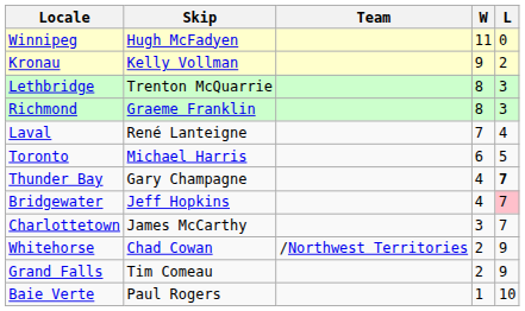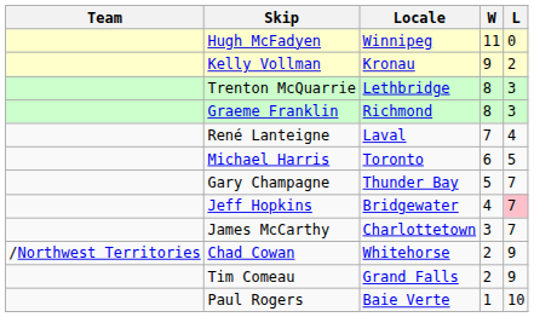columns swapped: Team <-> Locale
Gary Champagne | W: 4 -> 5
Gary Champagne | L: bold -> normal
